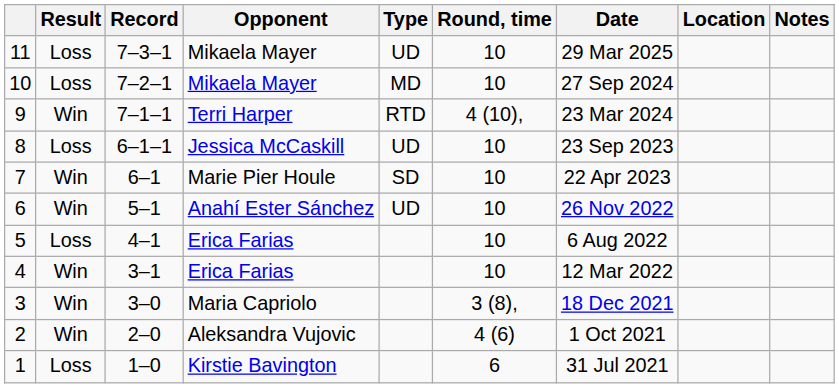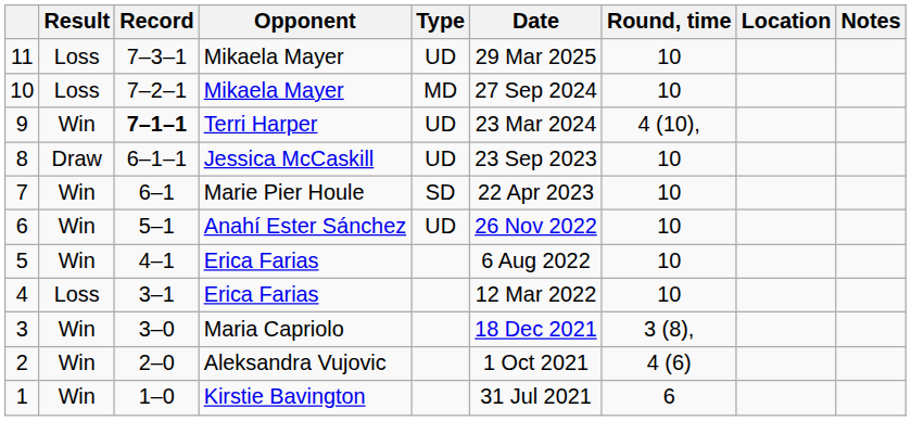columns swapped: Round, time <-> Date
9 | Record: normal -> bold
9 | Type: RTD -> UD
8 | Result: Loss -> Draw
5 | Result: Loss -> Win
4 | Result: Win -> Loss
1 | Result: Loss -> Win
